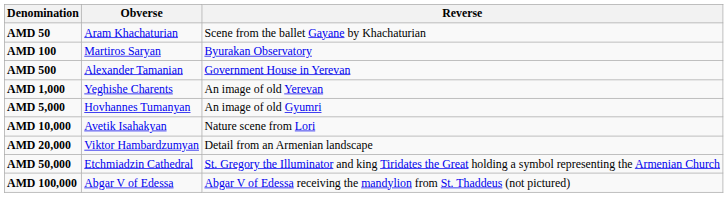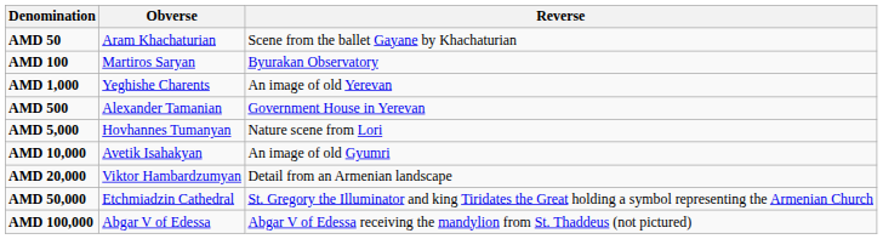rows swapped: AMD 500 <-> AMD 1,000
AMD 5,000 | Reverse: An image of old Gyumri -> Nature scene from Lori
AMD 10,000 | Reverse: Nature scene from Lori -> An image of old Gyumri
